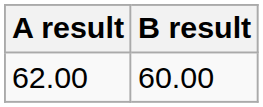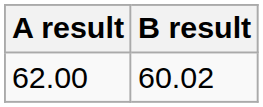62.00 | B result: 60.00 -> 60.02
